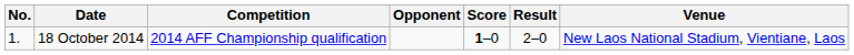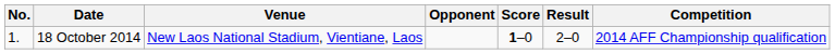columns swapped: Venue <-> Competition
